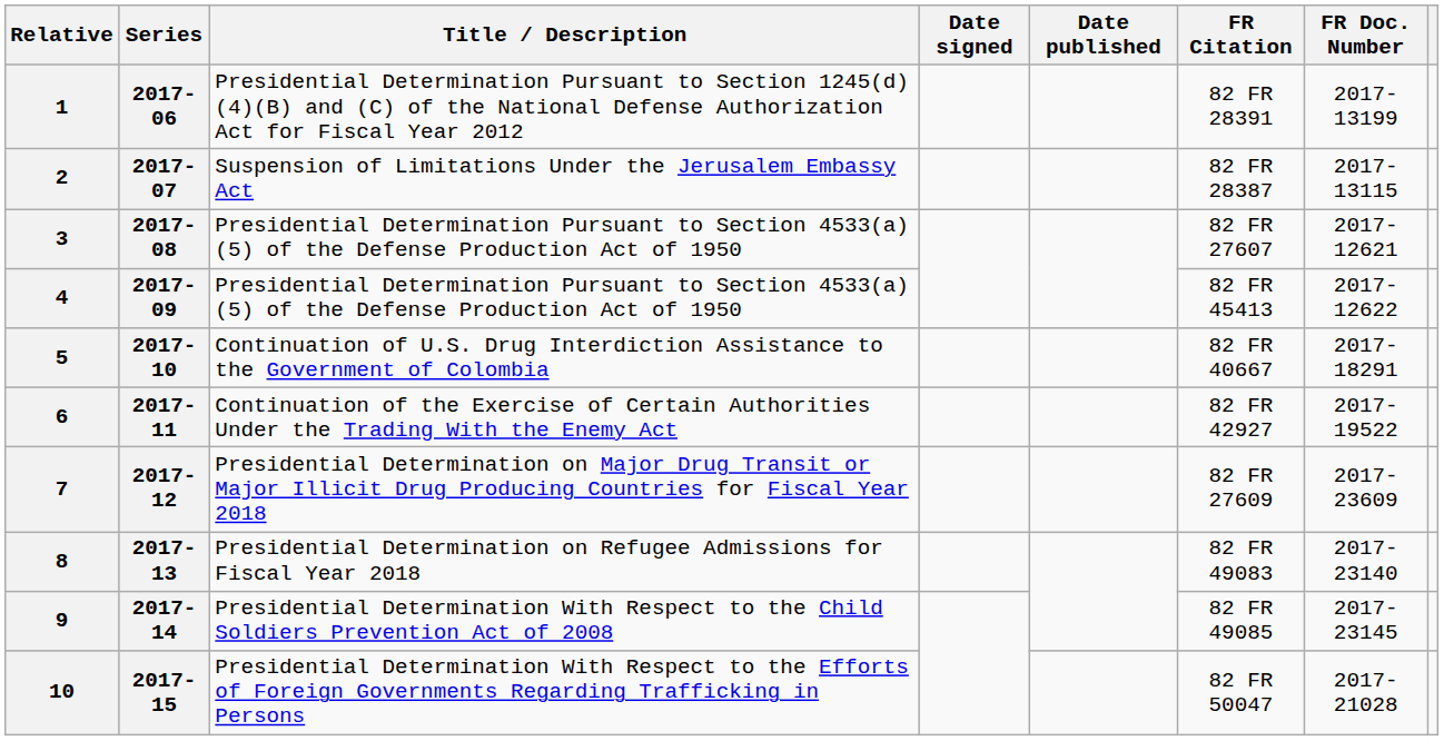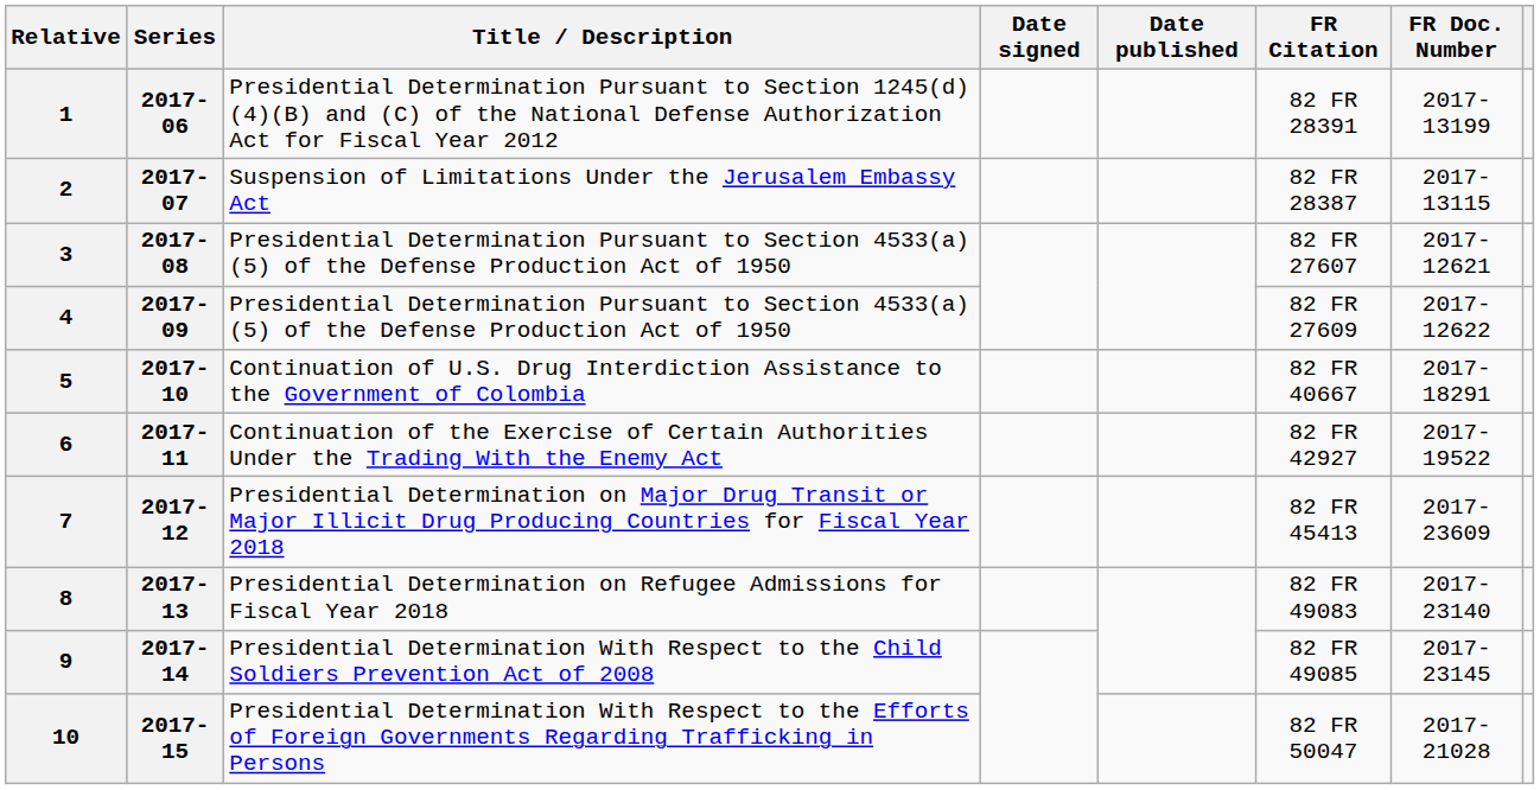4 | FR Citation: 82 FR 45413 -> 82 FR 27609
7 | FR Citation: 82 FR 27609 -> 82 FR 45413
